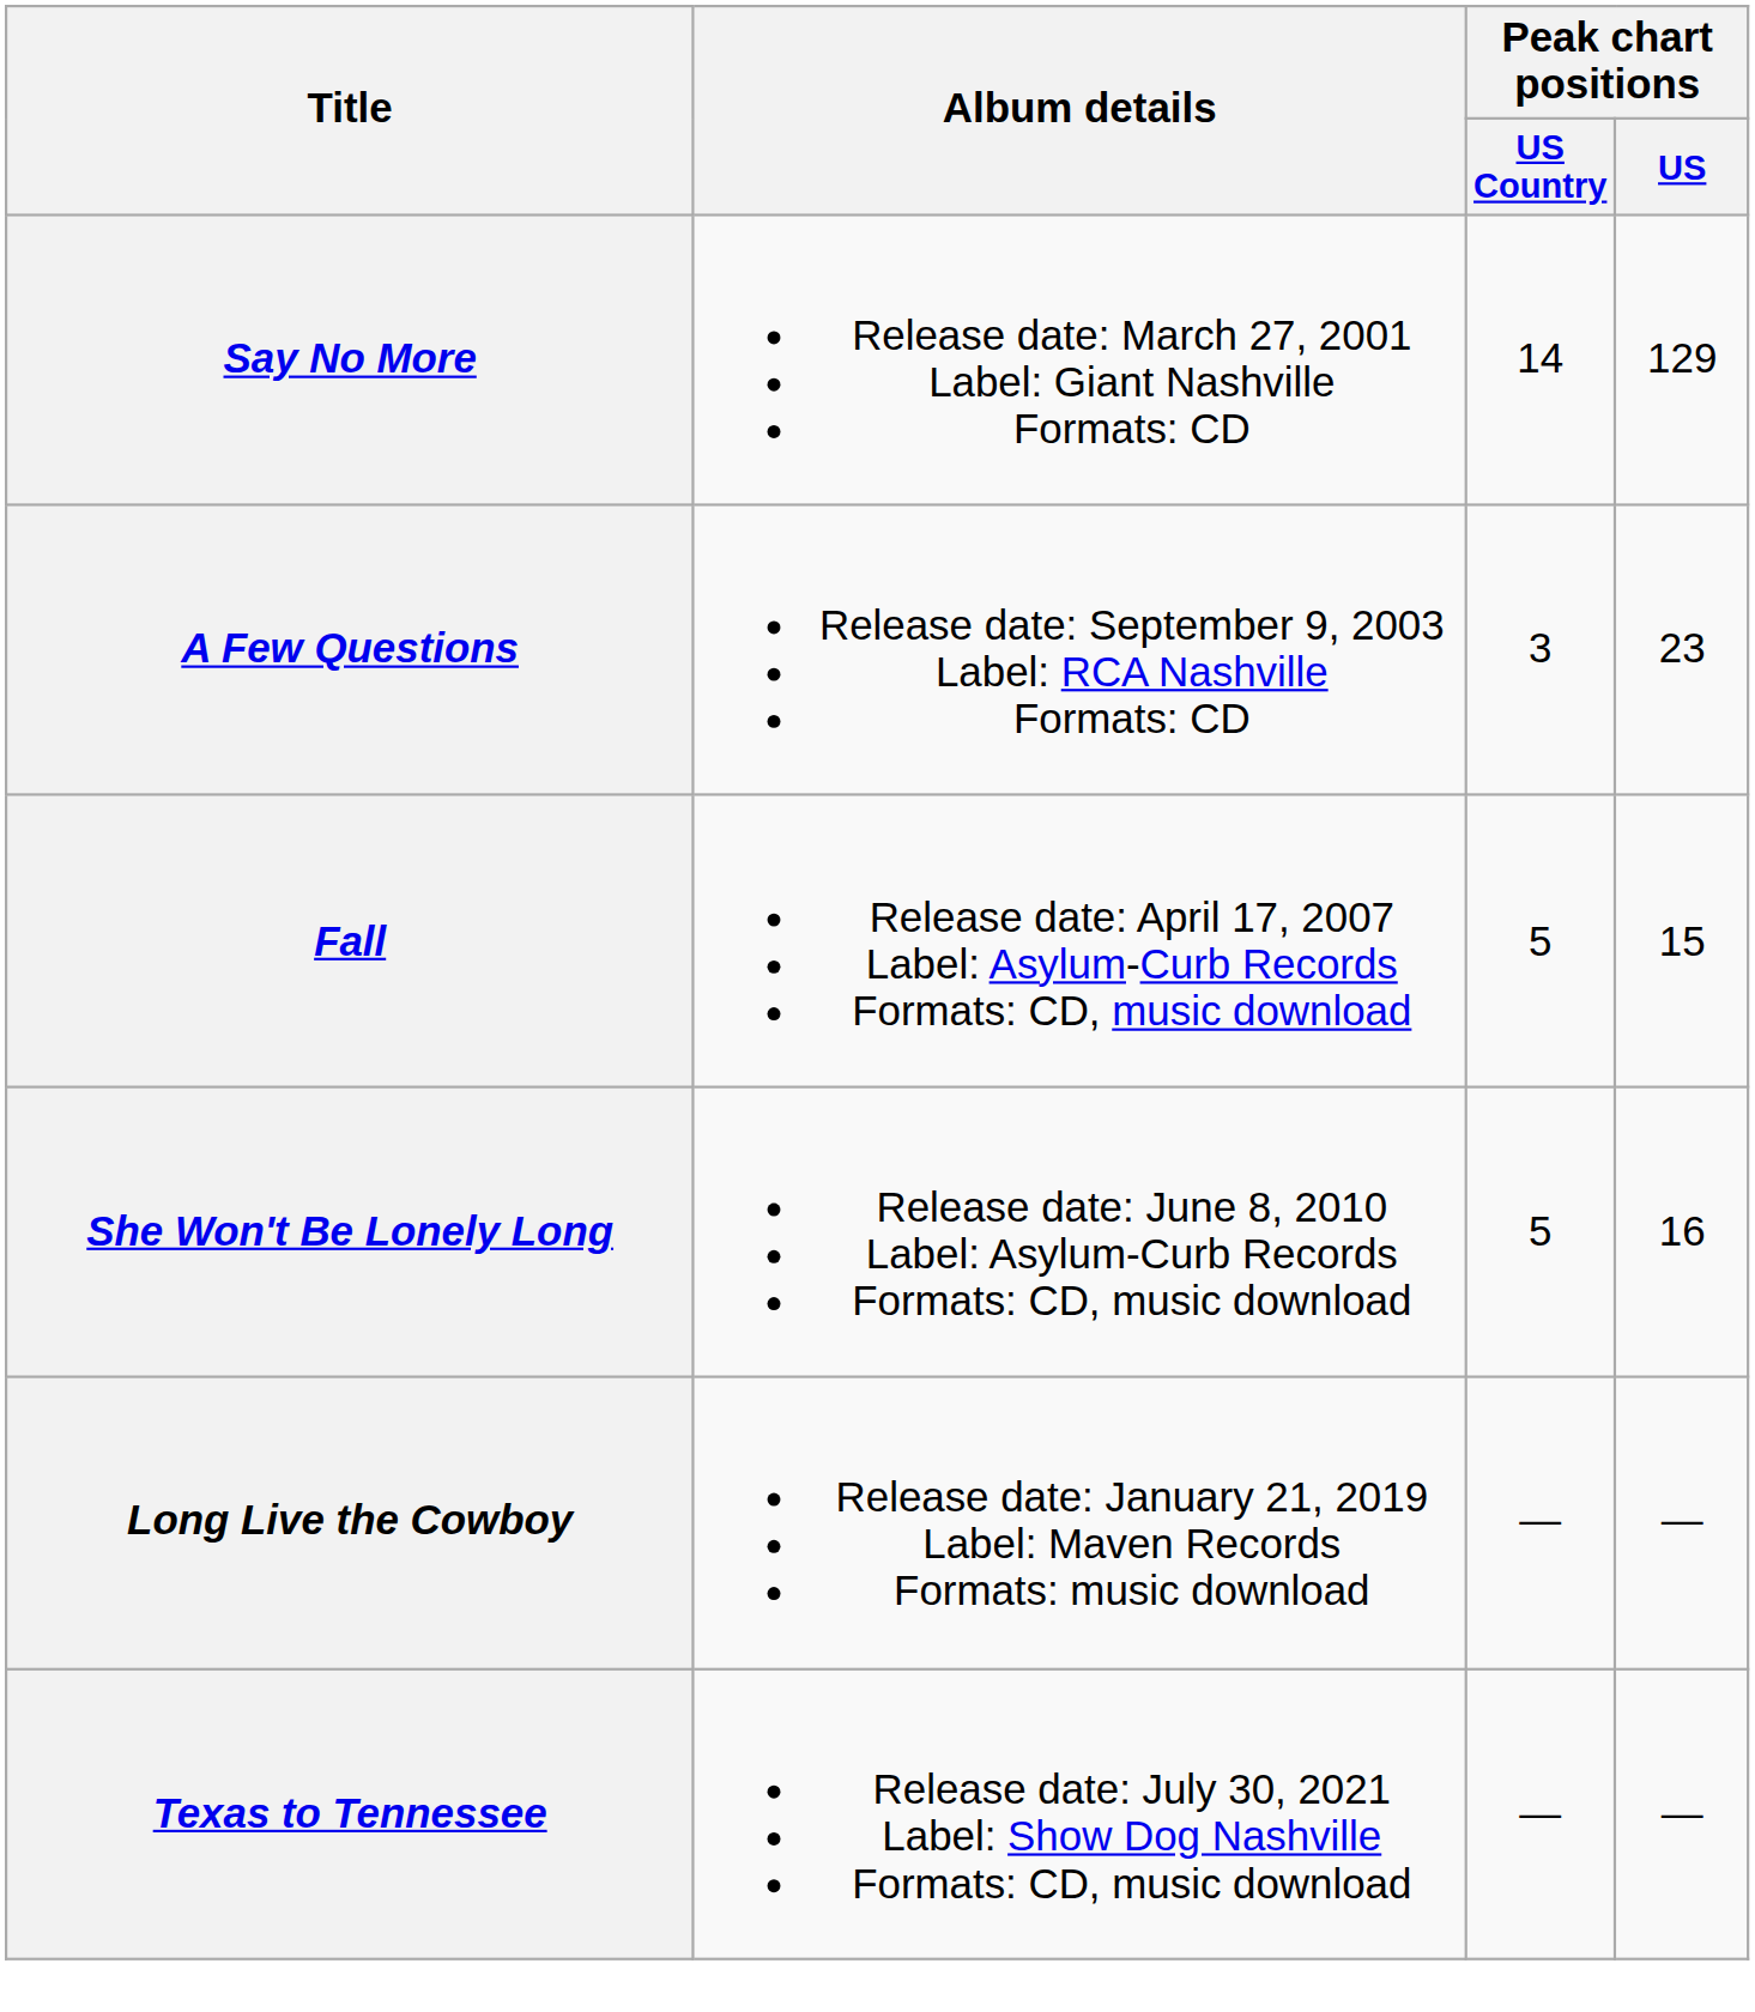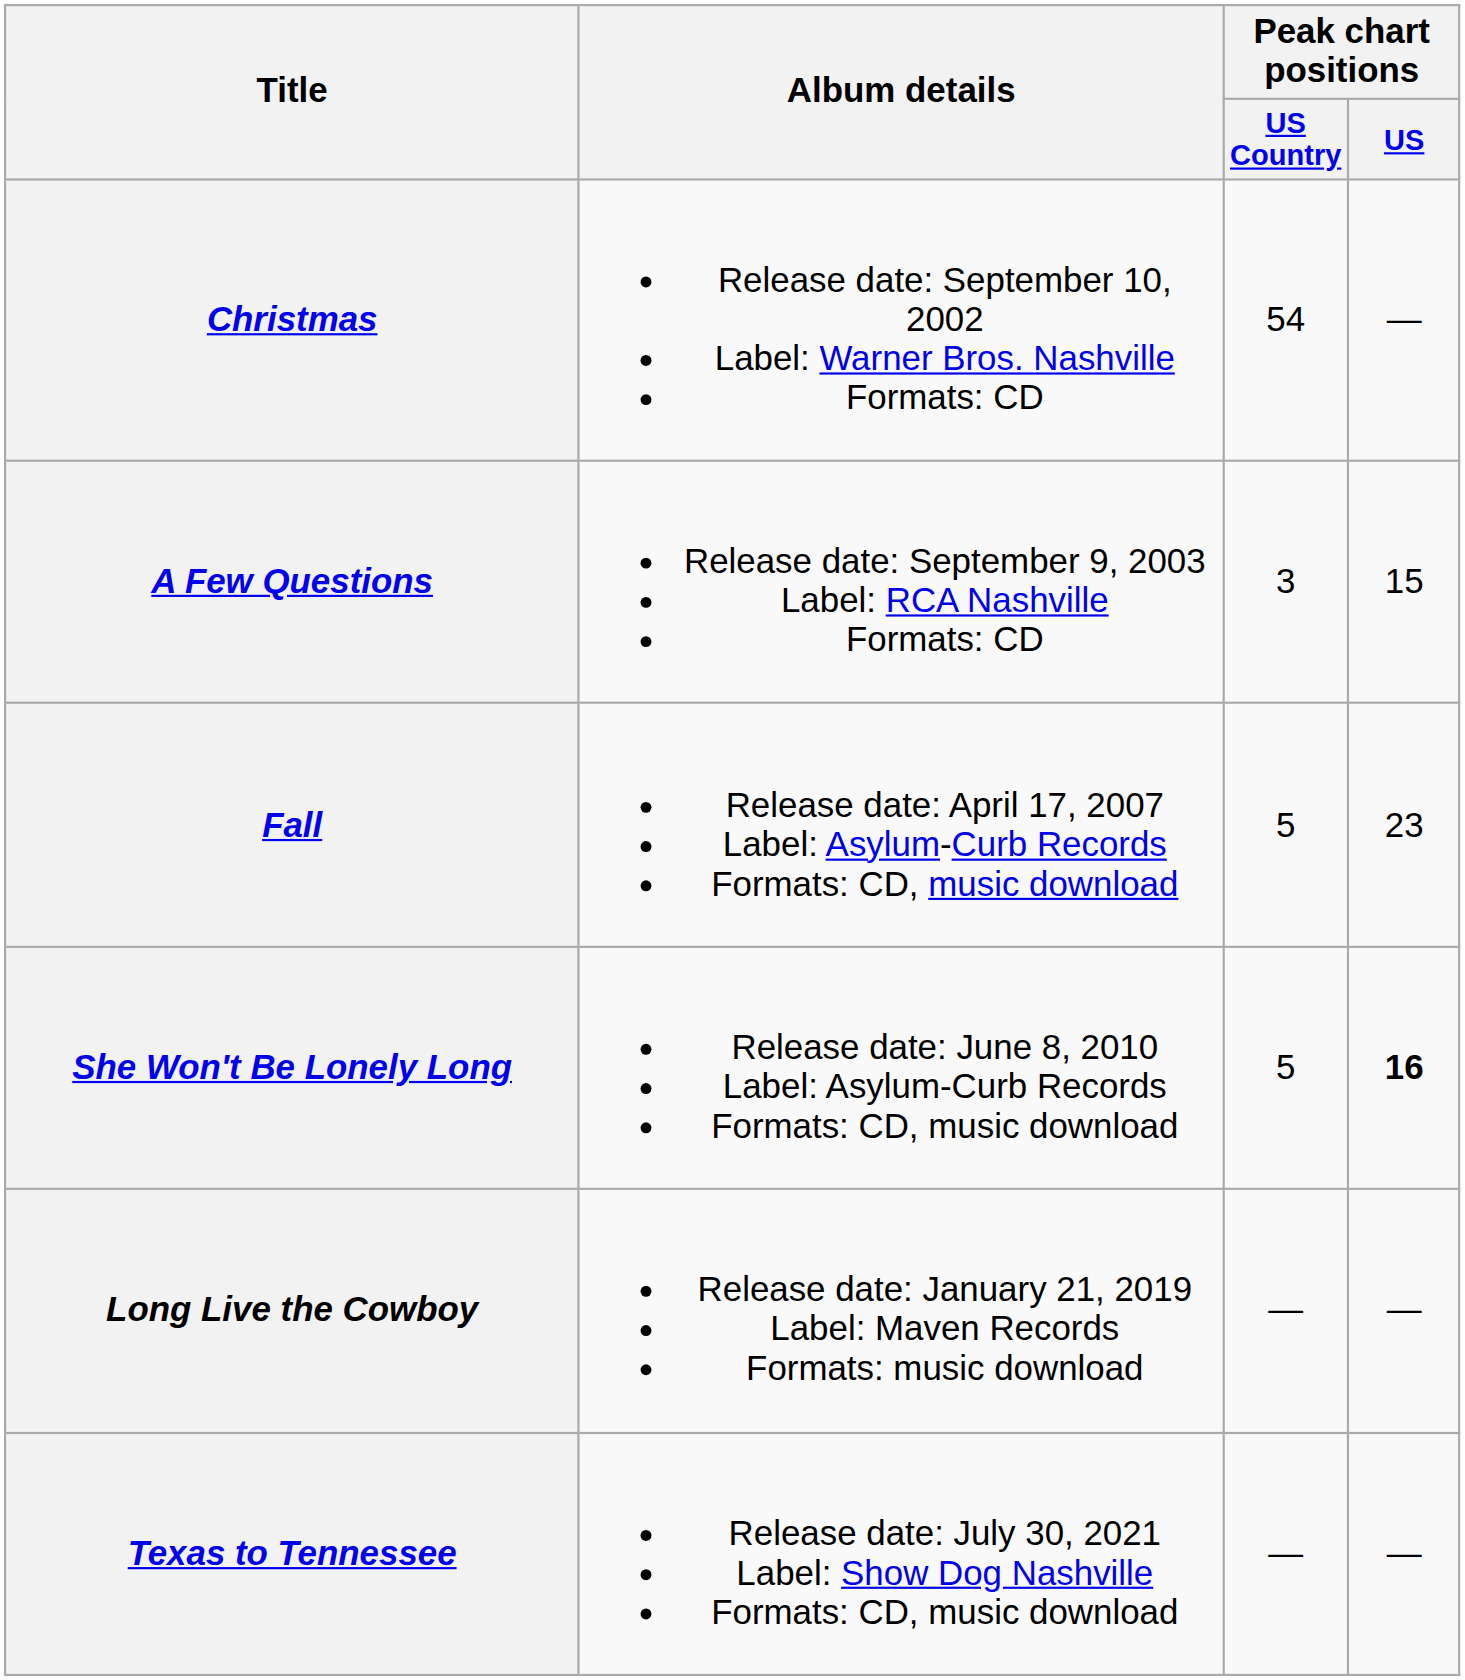- row: Say No More | Release date: March 27, 2001 Label: Giant Nashville Formats: CD | 14 | 129
+ row: Christmas | Release date: September 10, 2002 Label: Warner Bros. Nashville Formats: CD | 54 | —
A Few Questions | Peak chart positions / US: 23 -> 15
Fall | Peak chart positions / US: 15 -> 23
She Won't Be Lonely Long | Peak chart positions / US: normal -> bold
